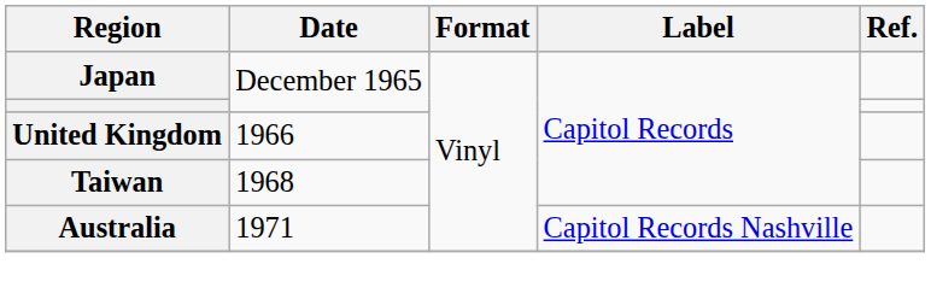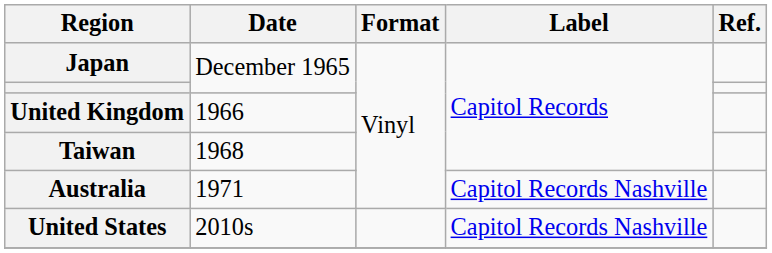+ row: United States | 2010s | Capitol Records Nashville
